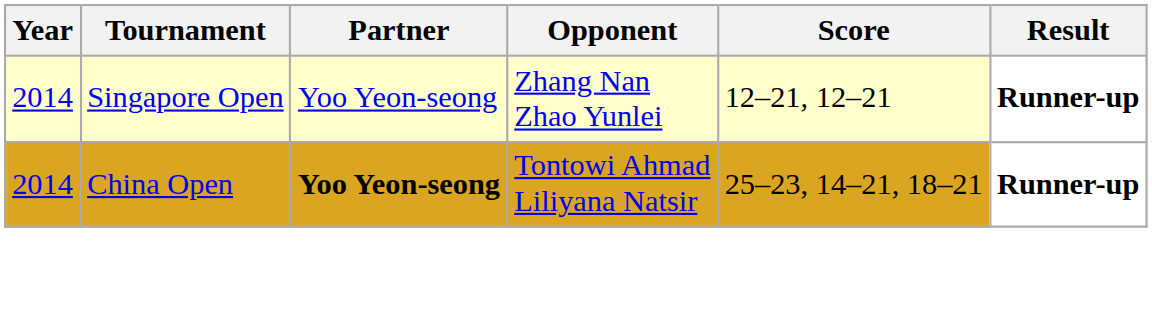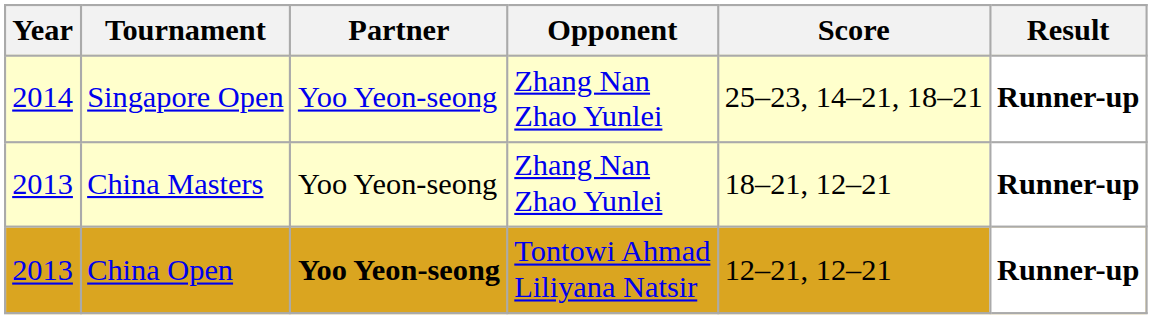Singapore Open | Score: 12–21, 12–21 -> 25–23, 14–21, 18–21
+ row: 2013 | China Masters | Yoo Yeon-seong | Zhang Nan Zhao Yunlei | 18–21, 12–21 | Runner-up
China Open | Year: 2014 -> 2013
China Open | Score: 25–23, 14–21, 18–21 -> 12–21, 12–21
